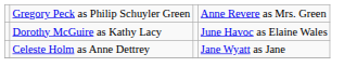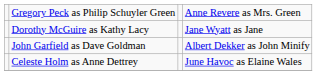Dorothy McGuire as Kathy Lacy | column 4: June Havoc as Elaine Wales -> Jane Wyatt as Jane
+ row: John Garfield as Dave Goldman | Albert Dekker as John Minify
Celeste Holm as Anne Dettrey | column 4: Jane Wyatt as Jane -> June Havoc as Elaine Wales
